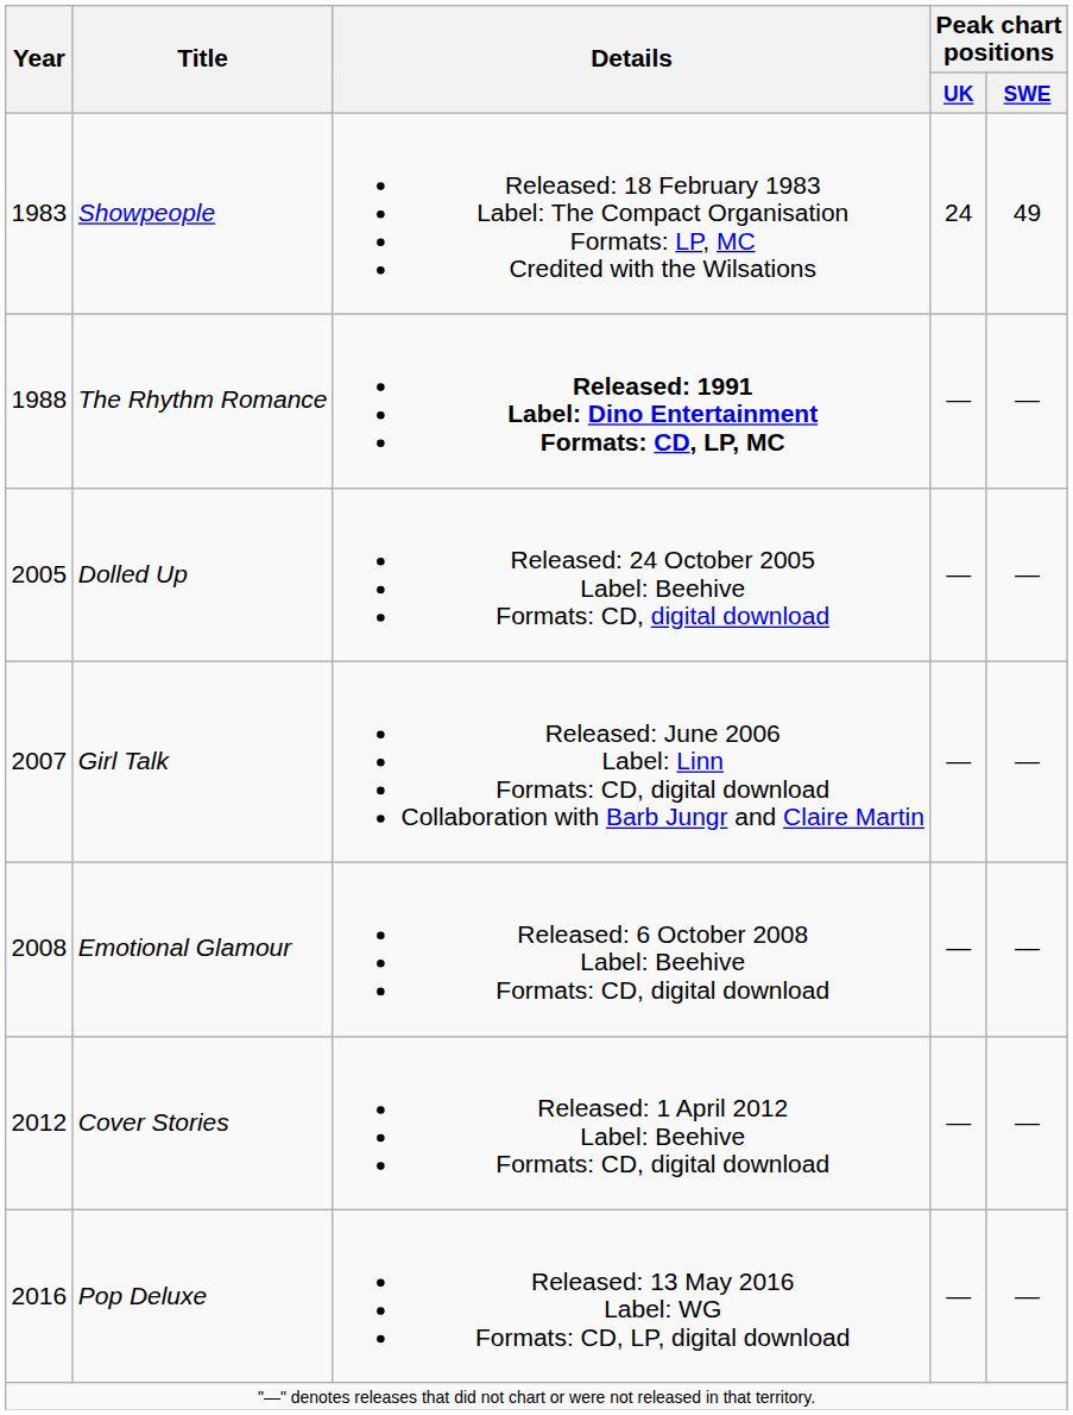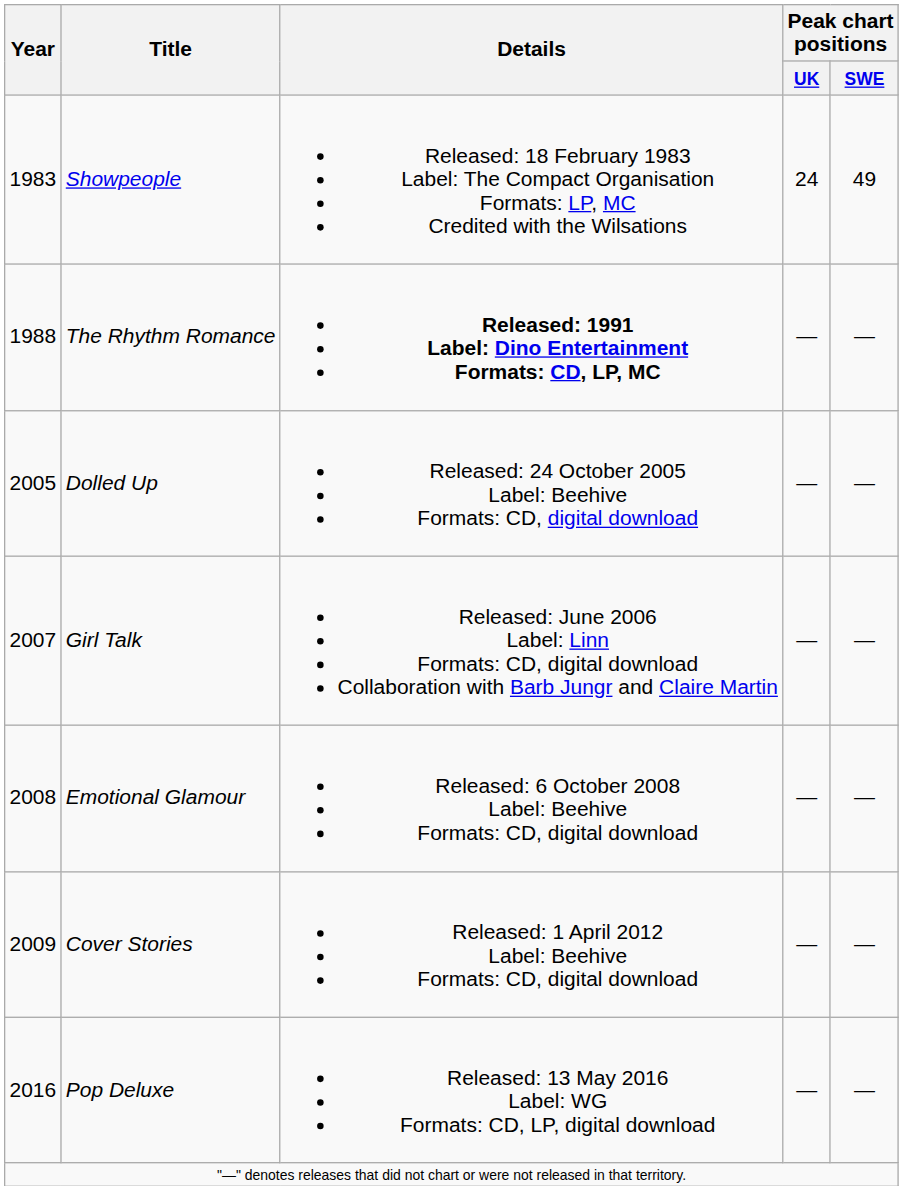Cover Stories | Year: 2012 -> 2009
